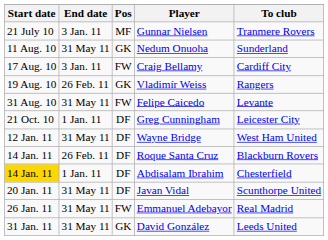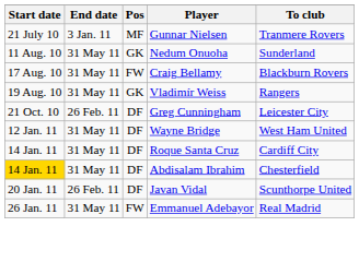Craig Bellamy | End date: 3 Jan. 11 -> 31 May 11
Craig Bellamy | To club: Cardiff City -> Blackburn Rovers
Vladimír Weiss | End date: 26 Feb. 11 -> 31 May 11
- row: 31 Aug. 10 | 31 May 11 | FW | Felipe Caicedo | Levante
Greg Cunningham | End date: 1 Jan. 11 -> 26 Feb. 11
Roque Santa Cruz | End date: 26 Feb. 11 -> 31 May 11
Roque Santa Cruz | To club: Blackburn Rovers -> Cardiff City
Abdisalam Ibrahim | End date: 1 Jan. 11 -> 31 May 11
Javan Vidal | End date: 31 May 11 -> 26 Feb. 11
- row: 31 Jan. 11 | 31 May 11 | GK | David González | Leeds United
